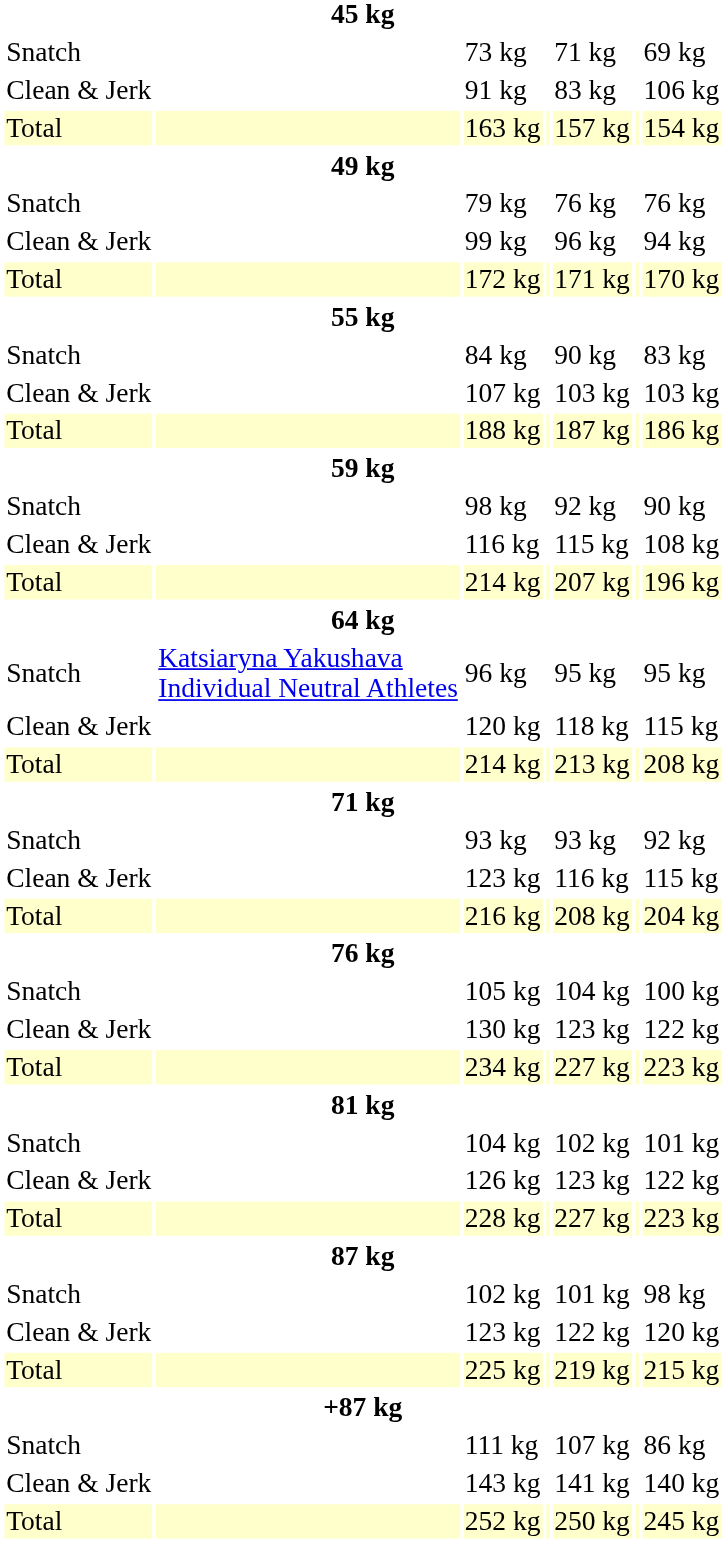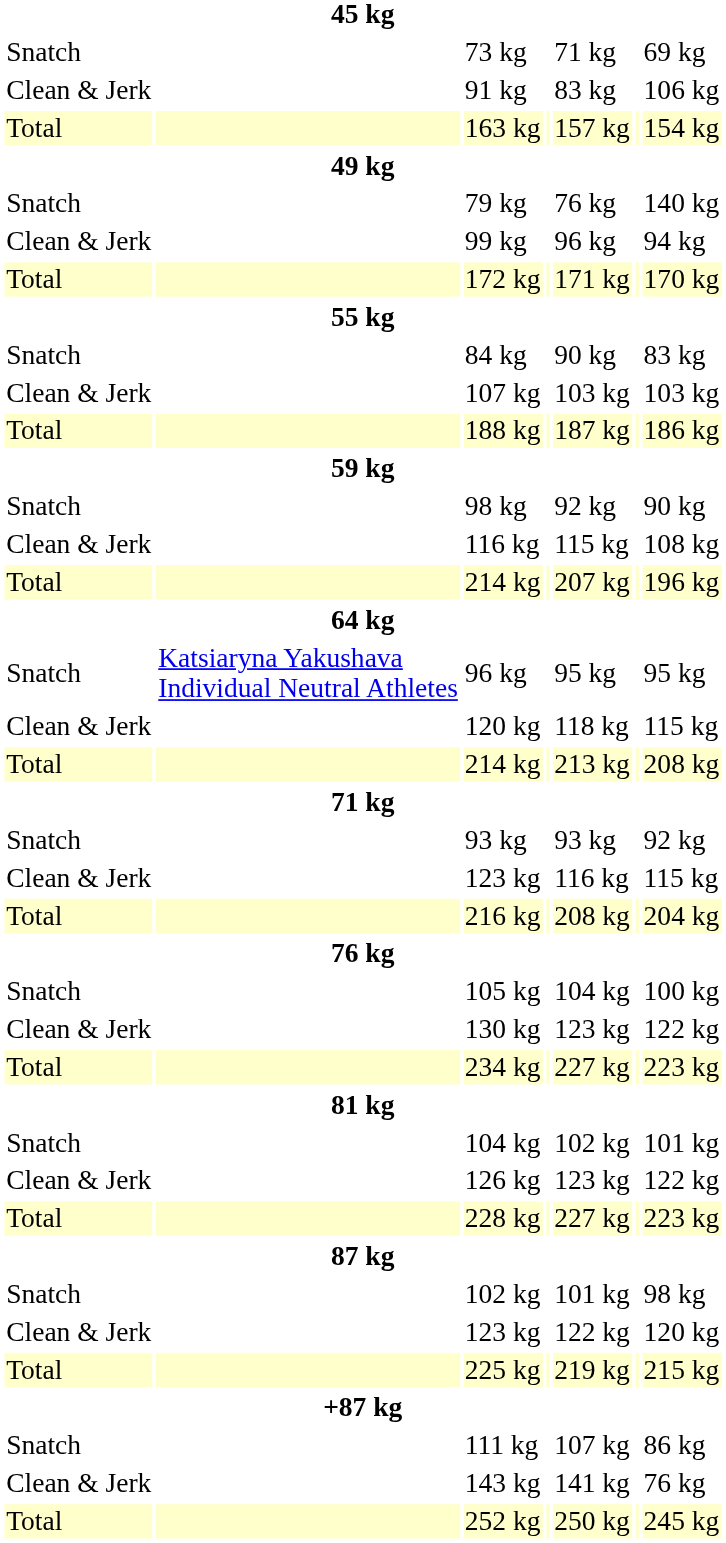79 kg | column 7: 76 kg -> 140 kg
143 kg | column 7: 140 kg -> 76 kg
